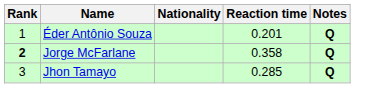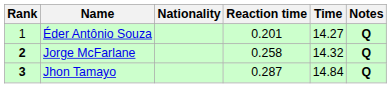+ column: Time | 14.27 | 14.32 | 14.84
Jorge McFarlane | Reaction time: 0.358 -> 0.258
Jhon Tamayo | Rank: normal -> bold
Jhon Tamayo | Reaction time: 0.285 -> 0.287
